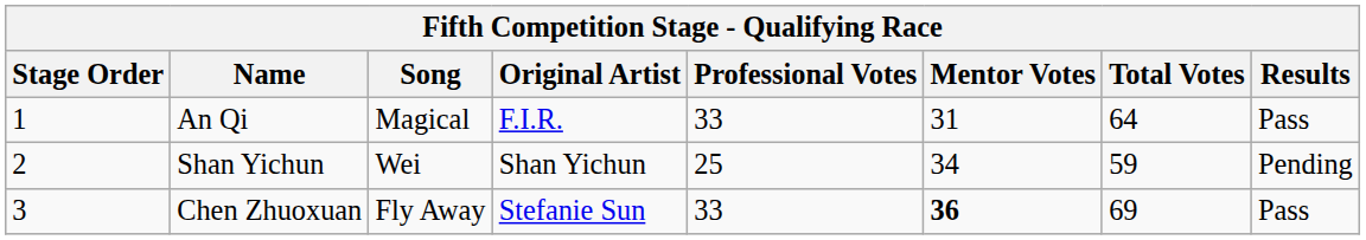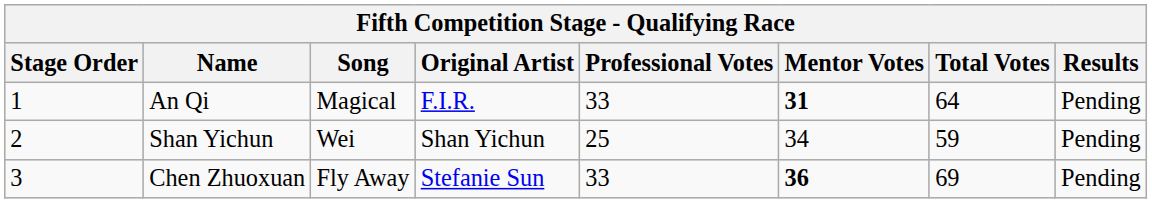An Qi | Mentor Votes: normal -> bold
An Qi | Results: Pass -> Pending
Chen Zhuoxuan | Results: Pass -> Pending
